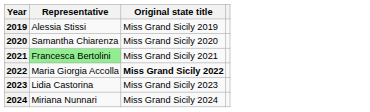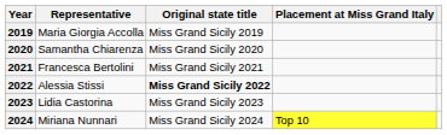+ column: Placement at Miss Grand Italy | Top 10
2019 | Representative: Alessia Stissi -> Maria Giorgia Accolla
2021 | Representative: lightgreen background -> no background
2022 | Representative: Maria Giorgia Accolla -> Alessia Stissi
